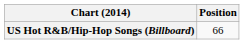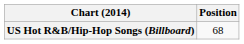US Hot R&B/Hip-Hop Songs (Billboard) | Position: 66 -> 68
